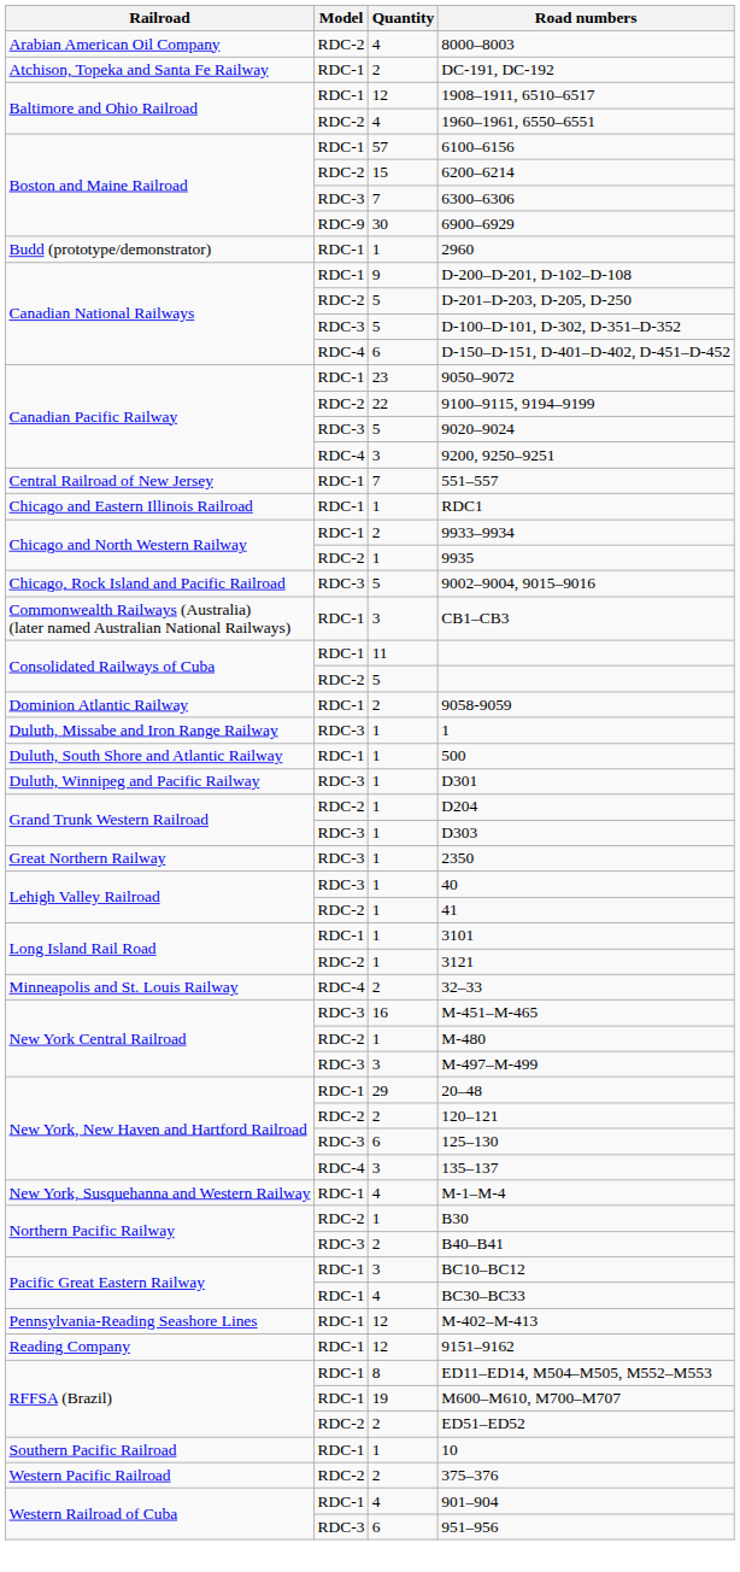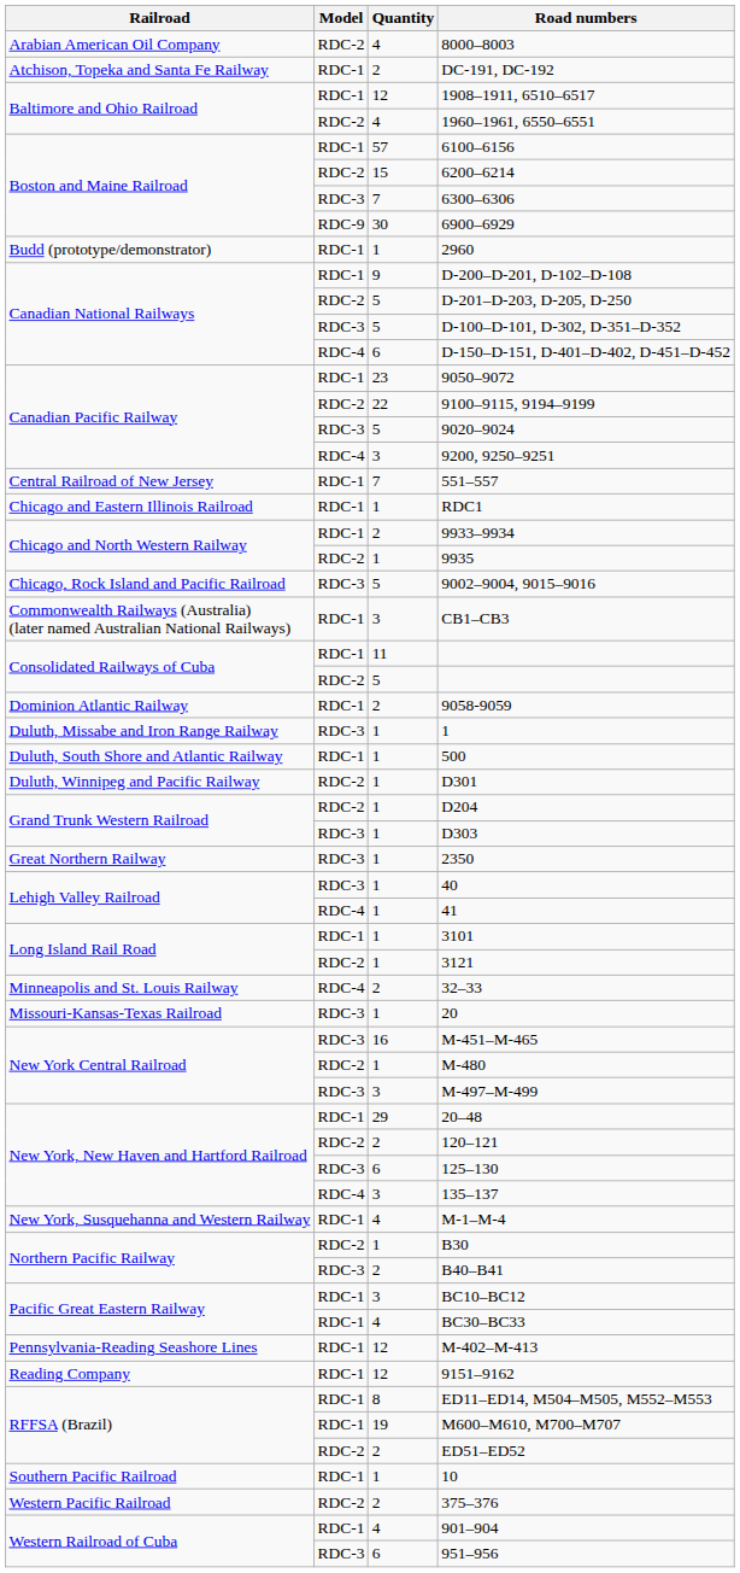D301 | Model: RDC-3 -> RDC-2
41 | Model: RDC-2 -> RDC-4
+ row: Missouri-Kansas-Texas Railroad | RDC-3 | 1 | 20
